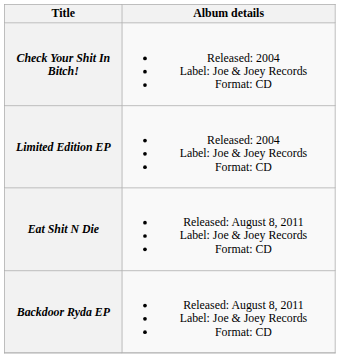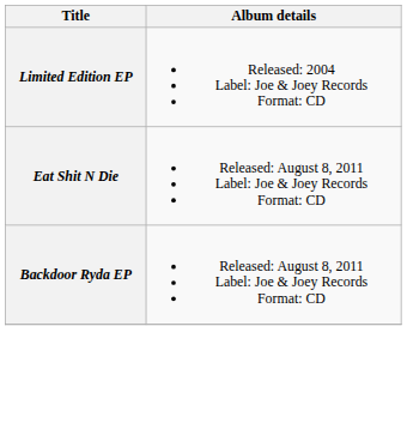- row: Check Your Shit In Bitch! | Released: 2004 Label: Joe & Joey Records Format: CD
